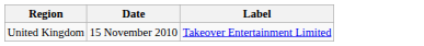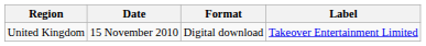+ column: Format | Digital download
